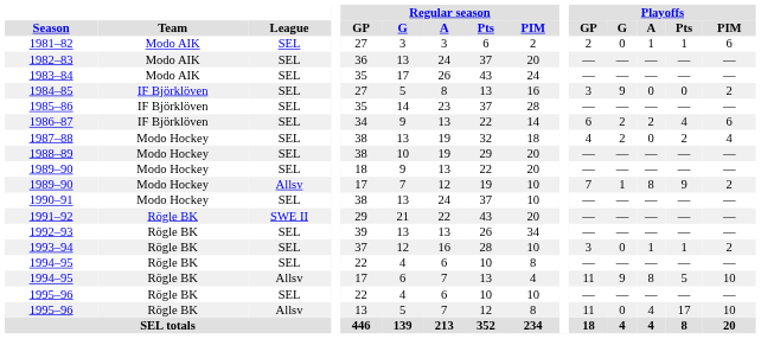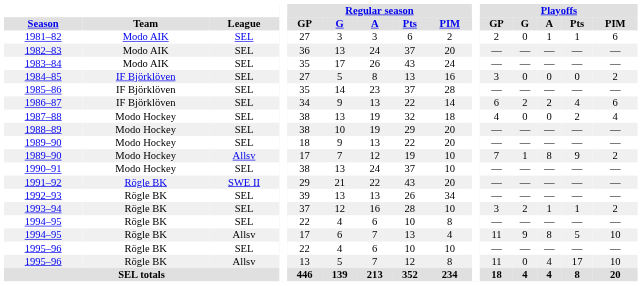1984–85 | Playoffs / G: 9 -> 0
1987–88 | Playoffs / G: 2 -> 0
1993–94 | Playoffs / G: 0 -> 2
